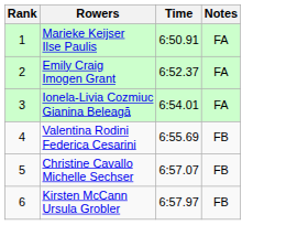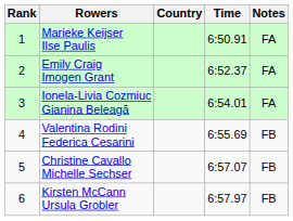+ column: Country
